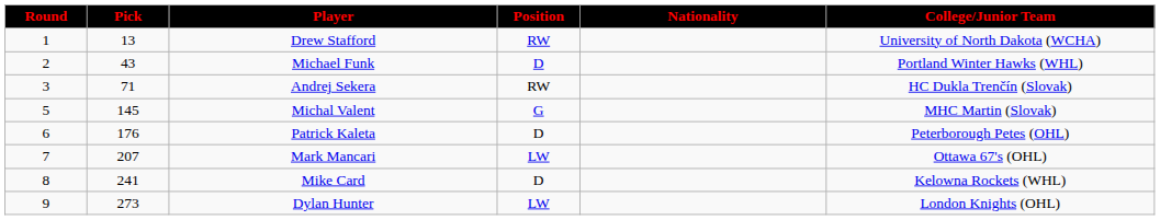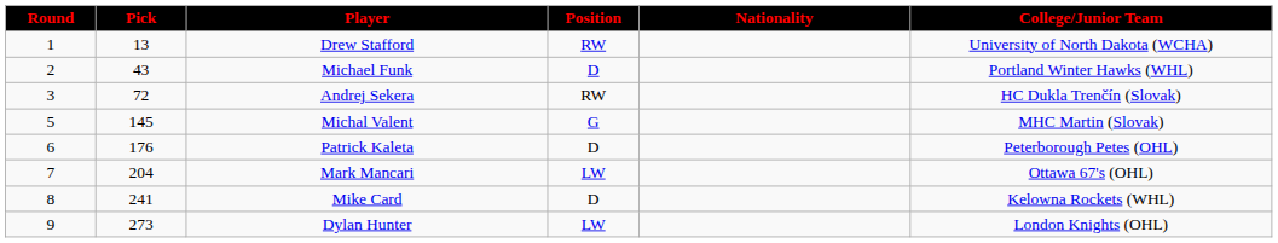Andrej Sekera | Pick: 71 -> 72
Mark Mancari | Pick: 207 -> 204
